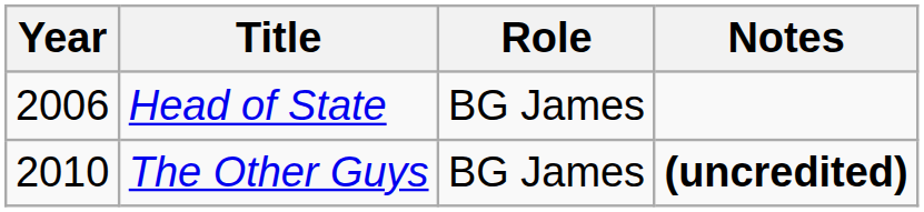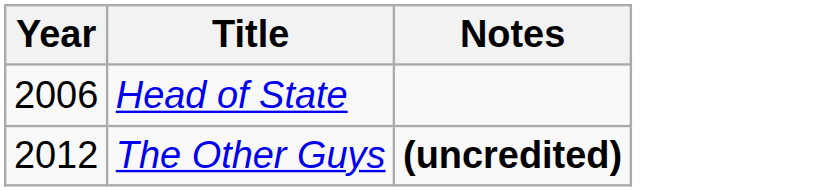- column: Role | BG James | BG James
The Other Guys | Year: 2010 -> 2012
